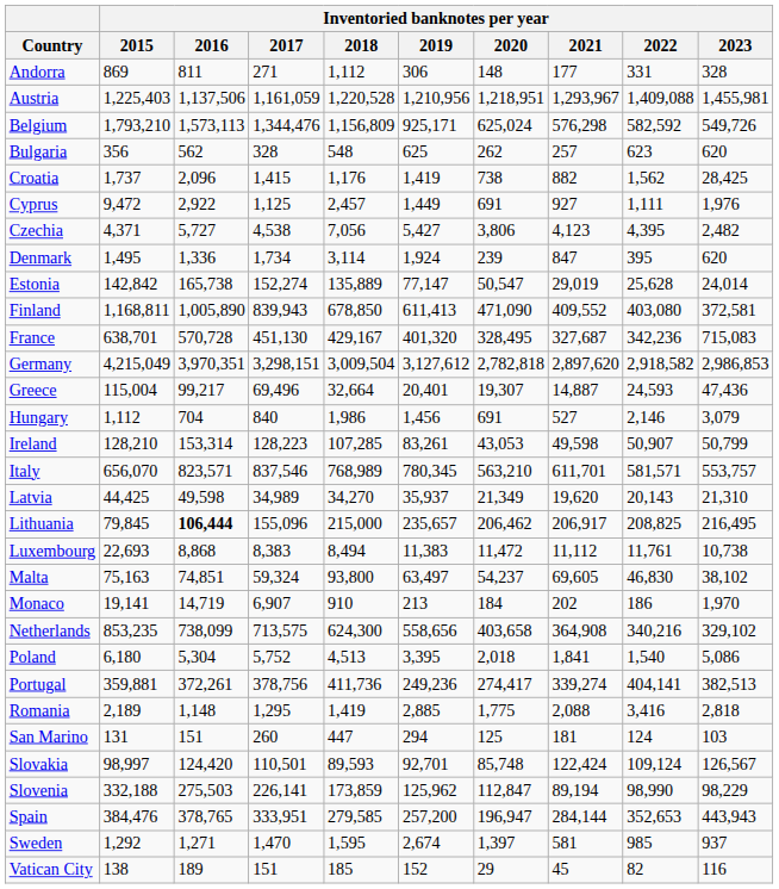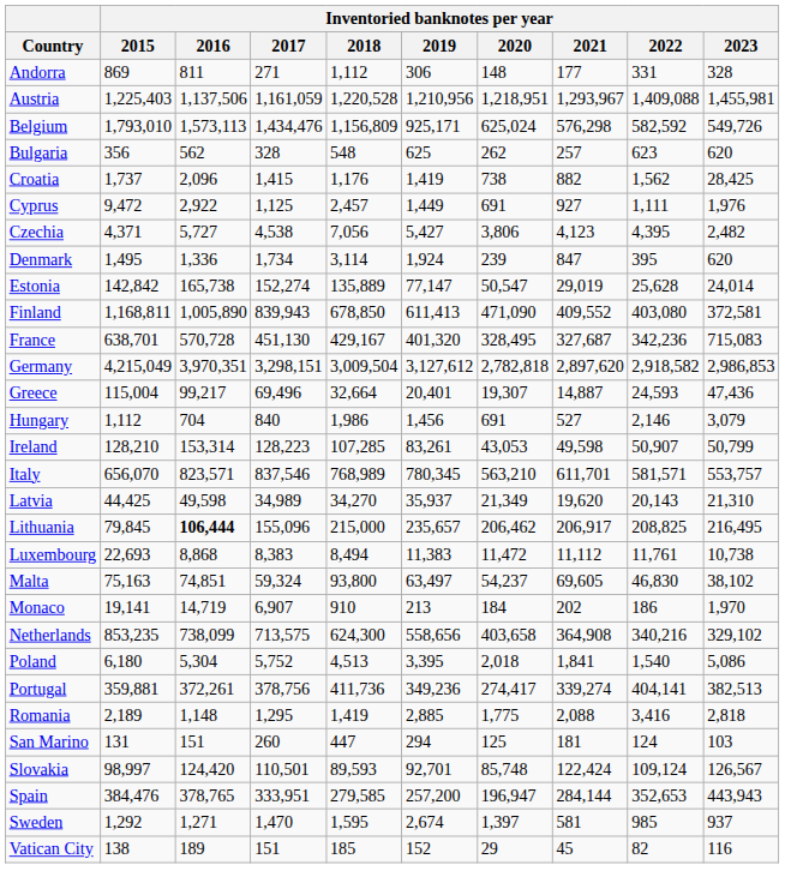Belgium | Inventoried banknotes per year / 2015: 1,793,210 -> 1,793,010
Belgium | Inventoried banknotes per year / 2017: 1,344,476 -> 1,434,476
Portugal | Inventoried banknotes per year / 2019: 249,236 -> 349,236
- row: Slovenia | 332,188 | 275,503 | 226,141 | 173,859 | 125,962 | 112,847 | 89,194 | 98,990 | 98,229
